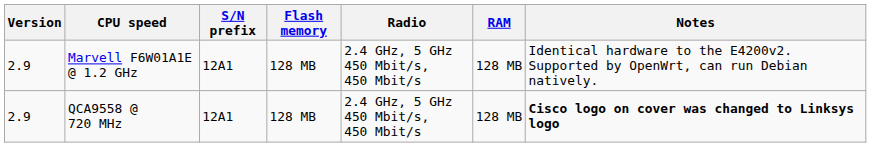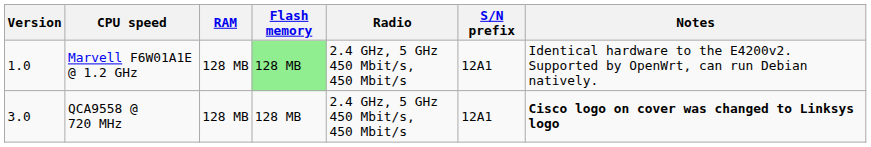columns swapped: RAM <-> S/N prefix
Marvell F6W01A1E @ 1.2 GHz | Version: 2.9 -> 1.0
Marvell F6W01A1E @ 1.2 GHz | Flash memory: no background -> lightgreen background
QCA9558 @ 720 MHz | Version: 2.9 -> 3.0
